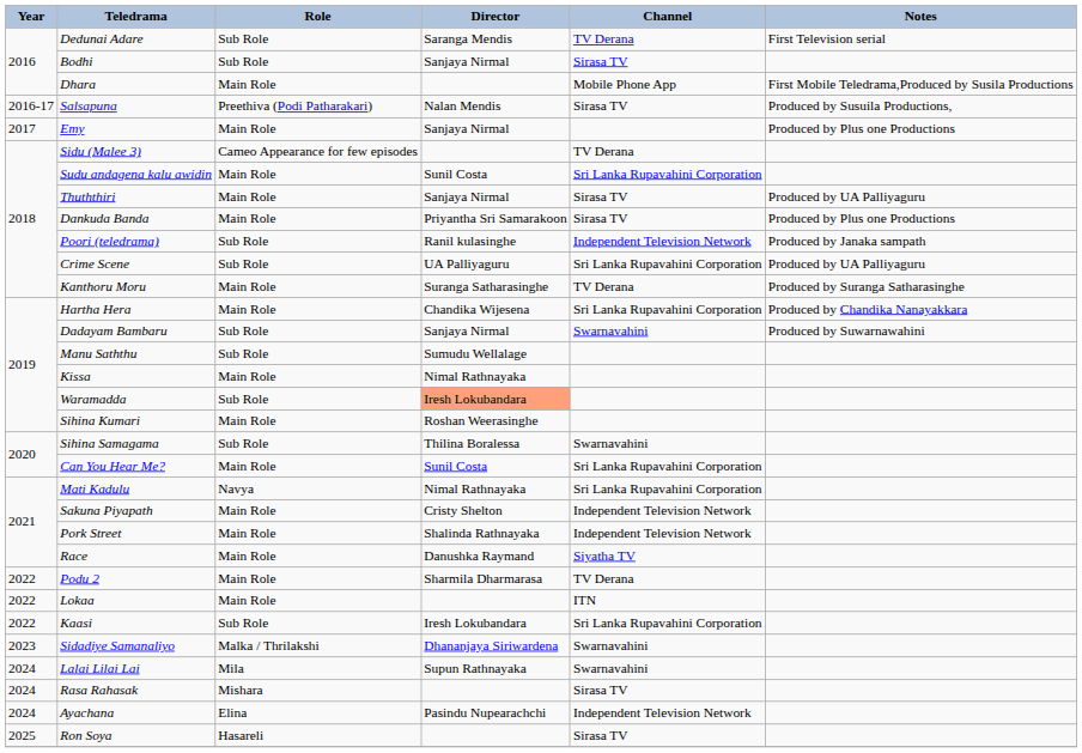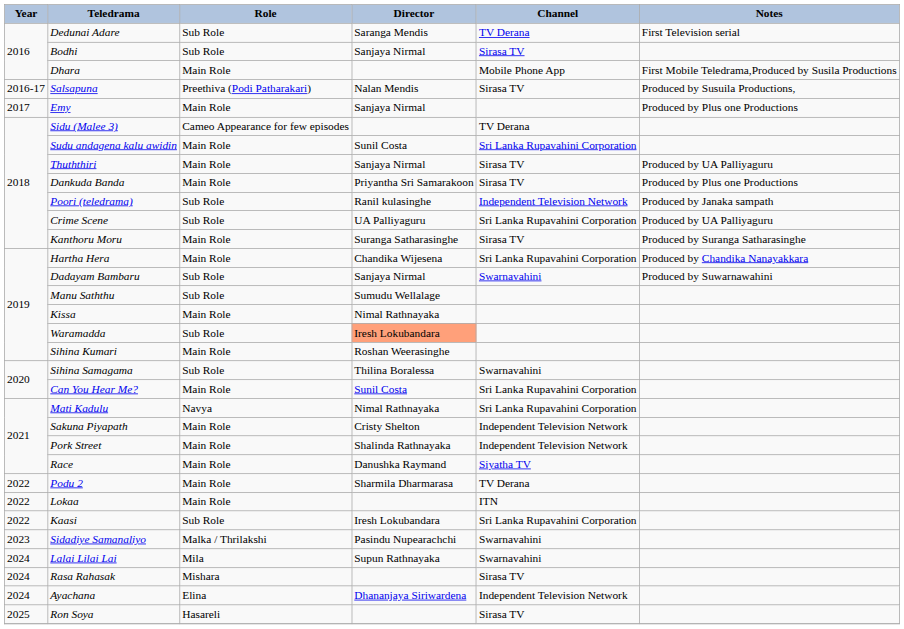Kanthoru Moru | Channel: TV Derana -> Sirasa TV
Sidadiye Samanaliyo | Director: Dhananjaya Siriwardena -> Pasindu Nupearachchi
Ayachana | Director: Pasindu Nupearachchi -> Dhananjaya Siriwardena
